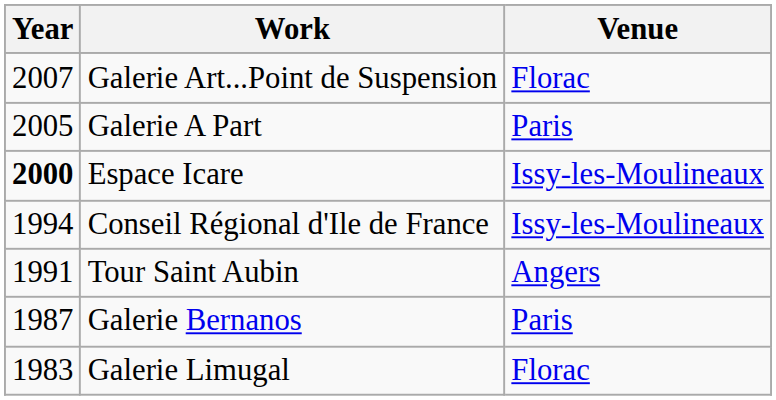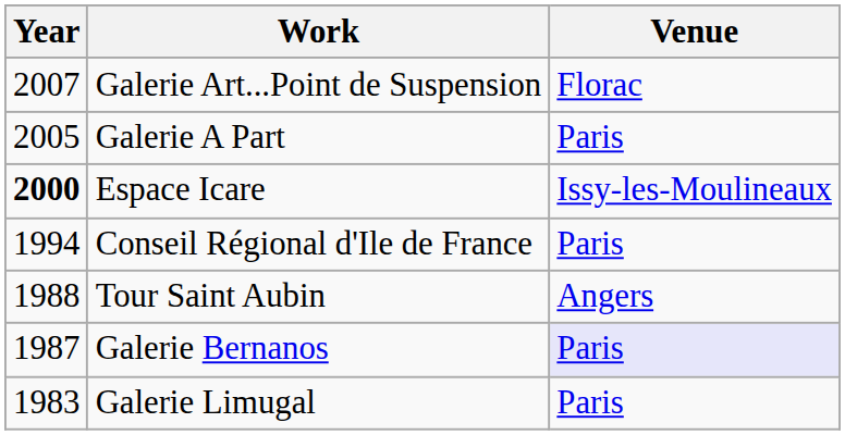Conseil Régional d'Ile de France | Venue: Issy-les-Moulineaux -> Paris
Tour Saint Aubin | Year: 1991 -> 1988
Galerie Bernanos | Venue: no background -> lavender background
Galerie Limugal | Venue: Florac -> Paris
